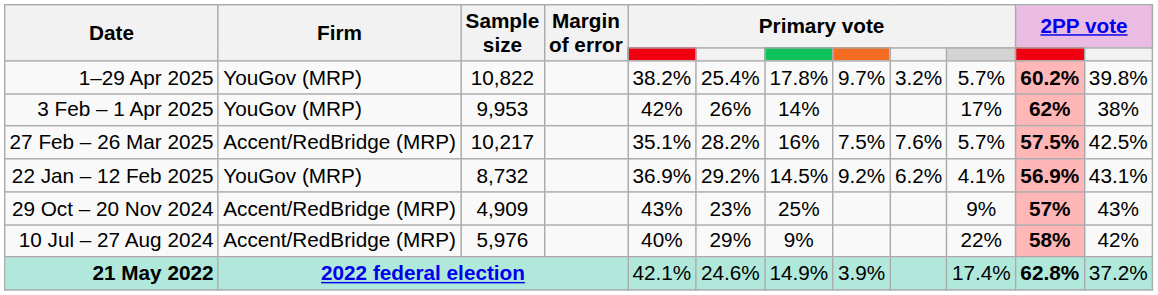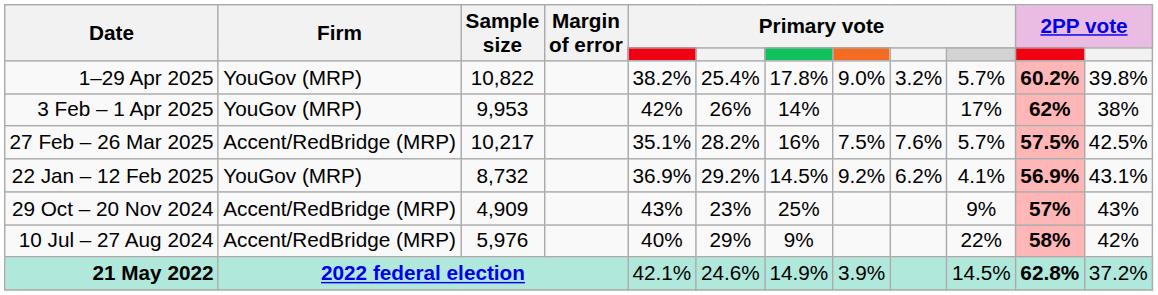1–29 Apr 2025 | column 8: 9.7% -> 9.0%
21 May 2022 | column 10: 17.4% -> 14.5%
